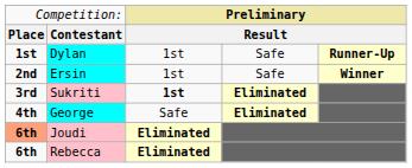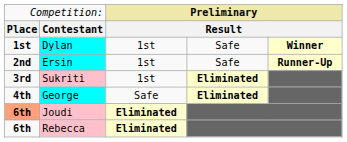Dylan | column 5: Runner-Up -> Winner
Ersin | column 5: Winner -> Runner-Up
Sukriti | column 3: bold -> normal
